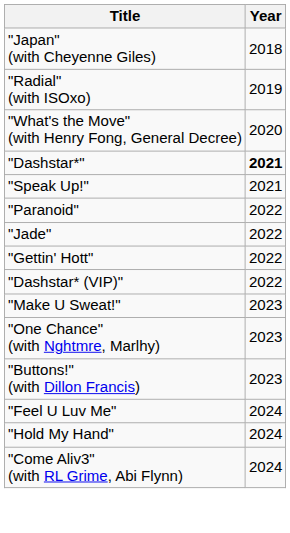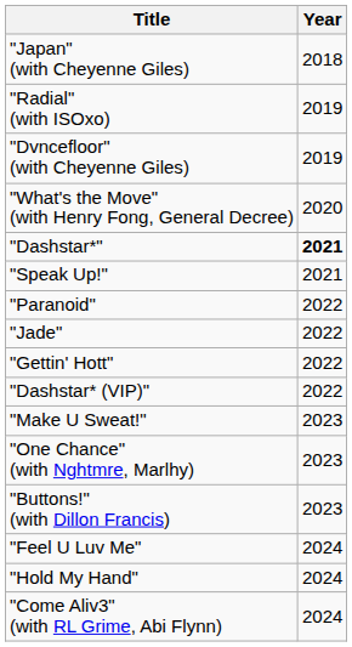+ row: "Dvncefloor" (with Cheyenne Giles) | 2019
